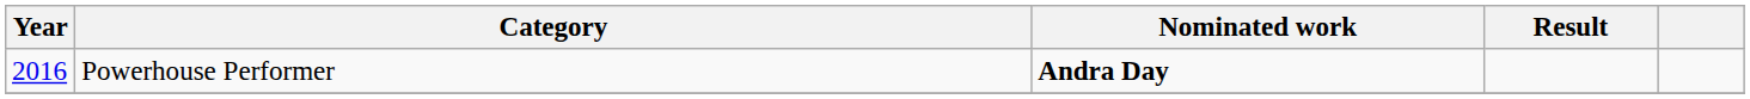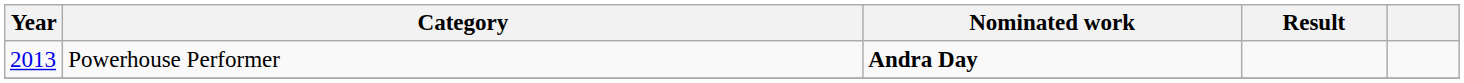Powerhouse Performer | Year: 2016 -> 2013
